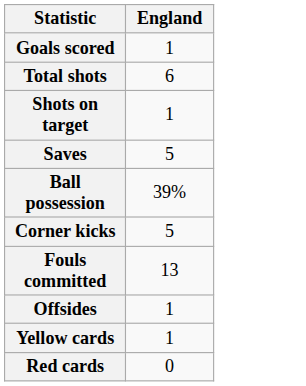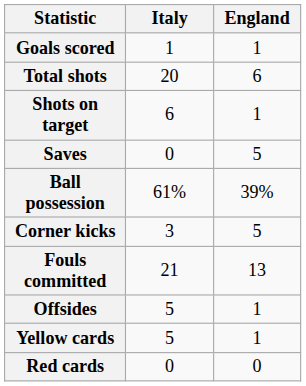+ column: Italy | 1 | 20 | 6 | 0 | 61% | 3 | 21 | 5 | 5 | 0
